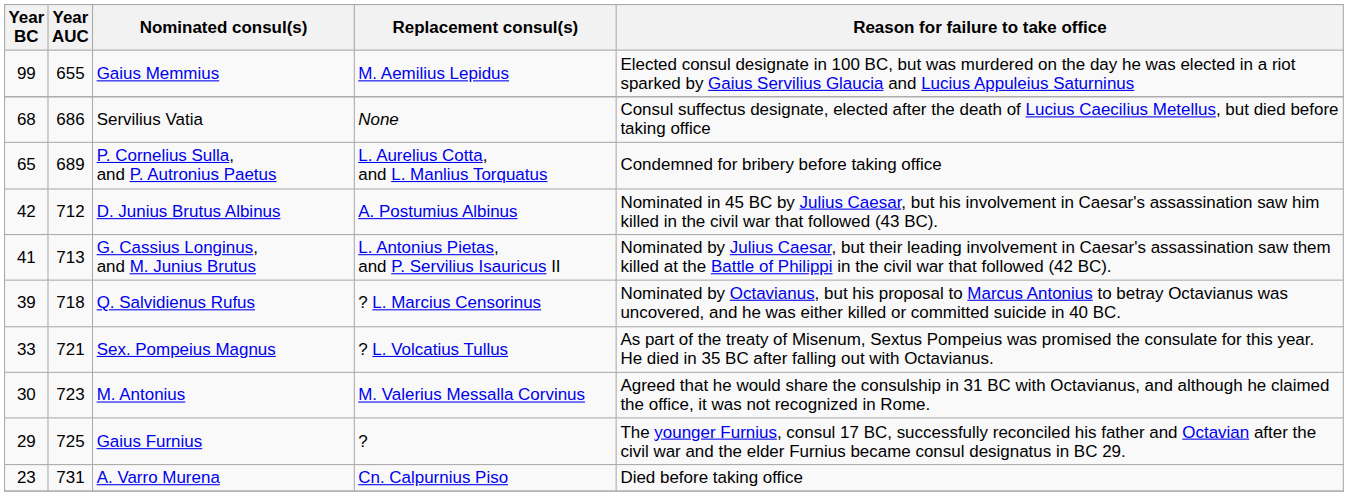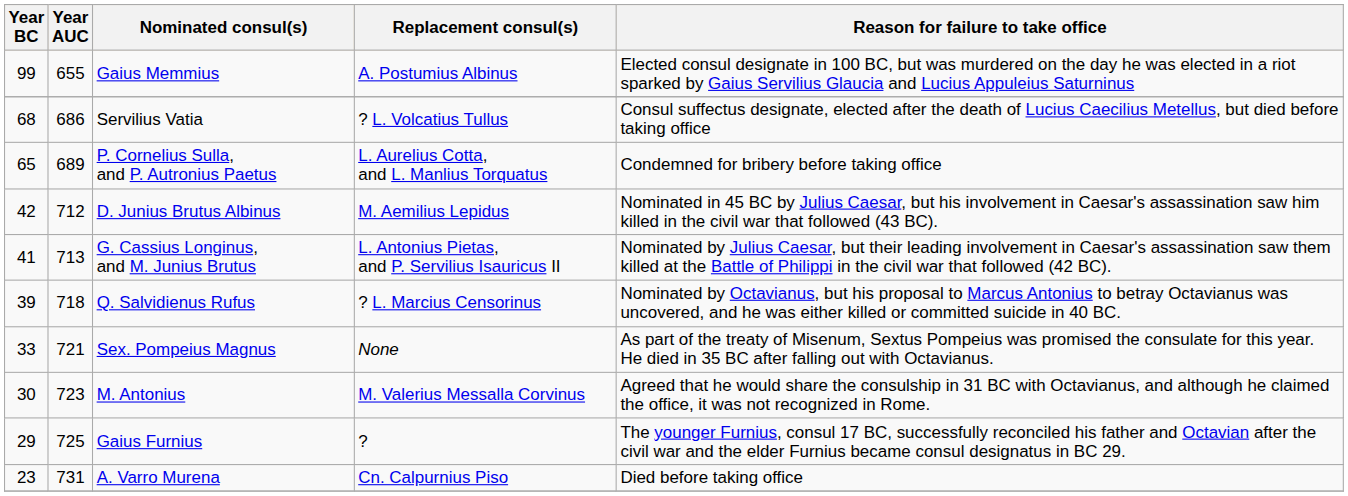Gaius Memmius | Replacement consul(s): M. Aemilius Lepidus -> A. Postumius Albinus
Servilius Vatia | Replacement consul(s): None -> ? L. Volcatius Tullus
D. Junius Brutus Albinus | Replacement consul(s): A. Postumius Albinus -> M. Aemilius Lepidus
Sex. Pompeius Magnus | Replacement consul(s): ? L. Volcatius Tullus -> None
